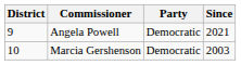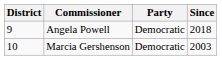Angela Powell | Since: 2021 -> 2018
